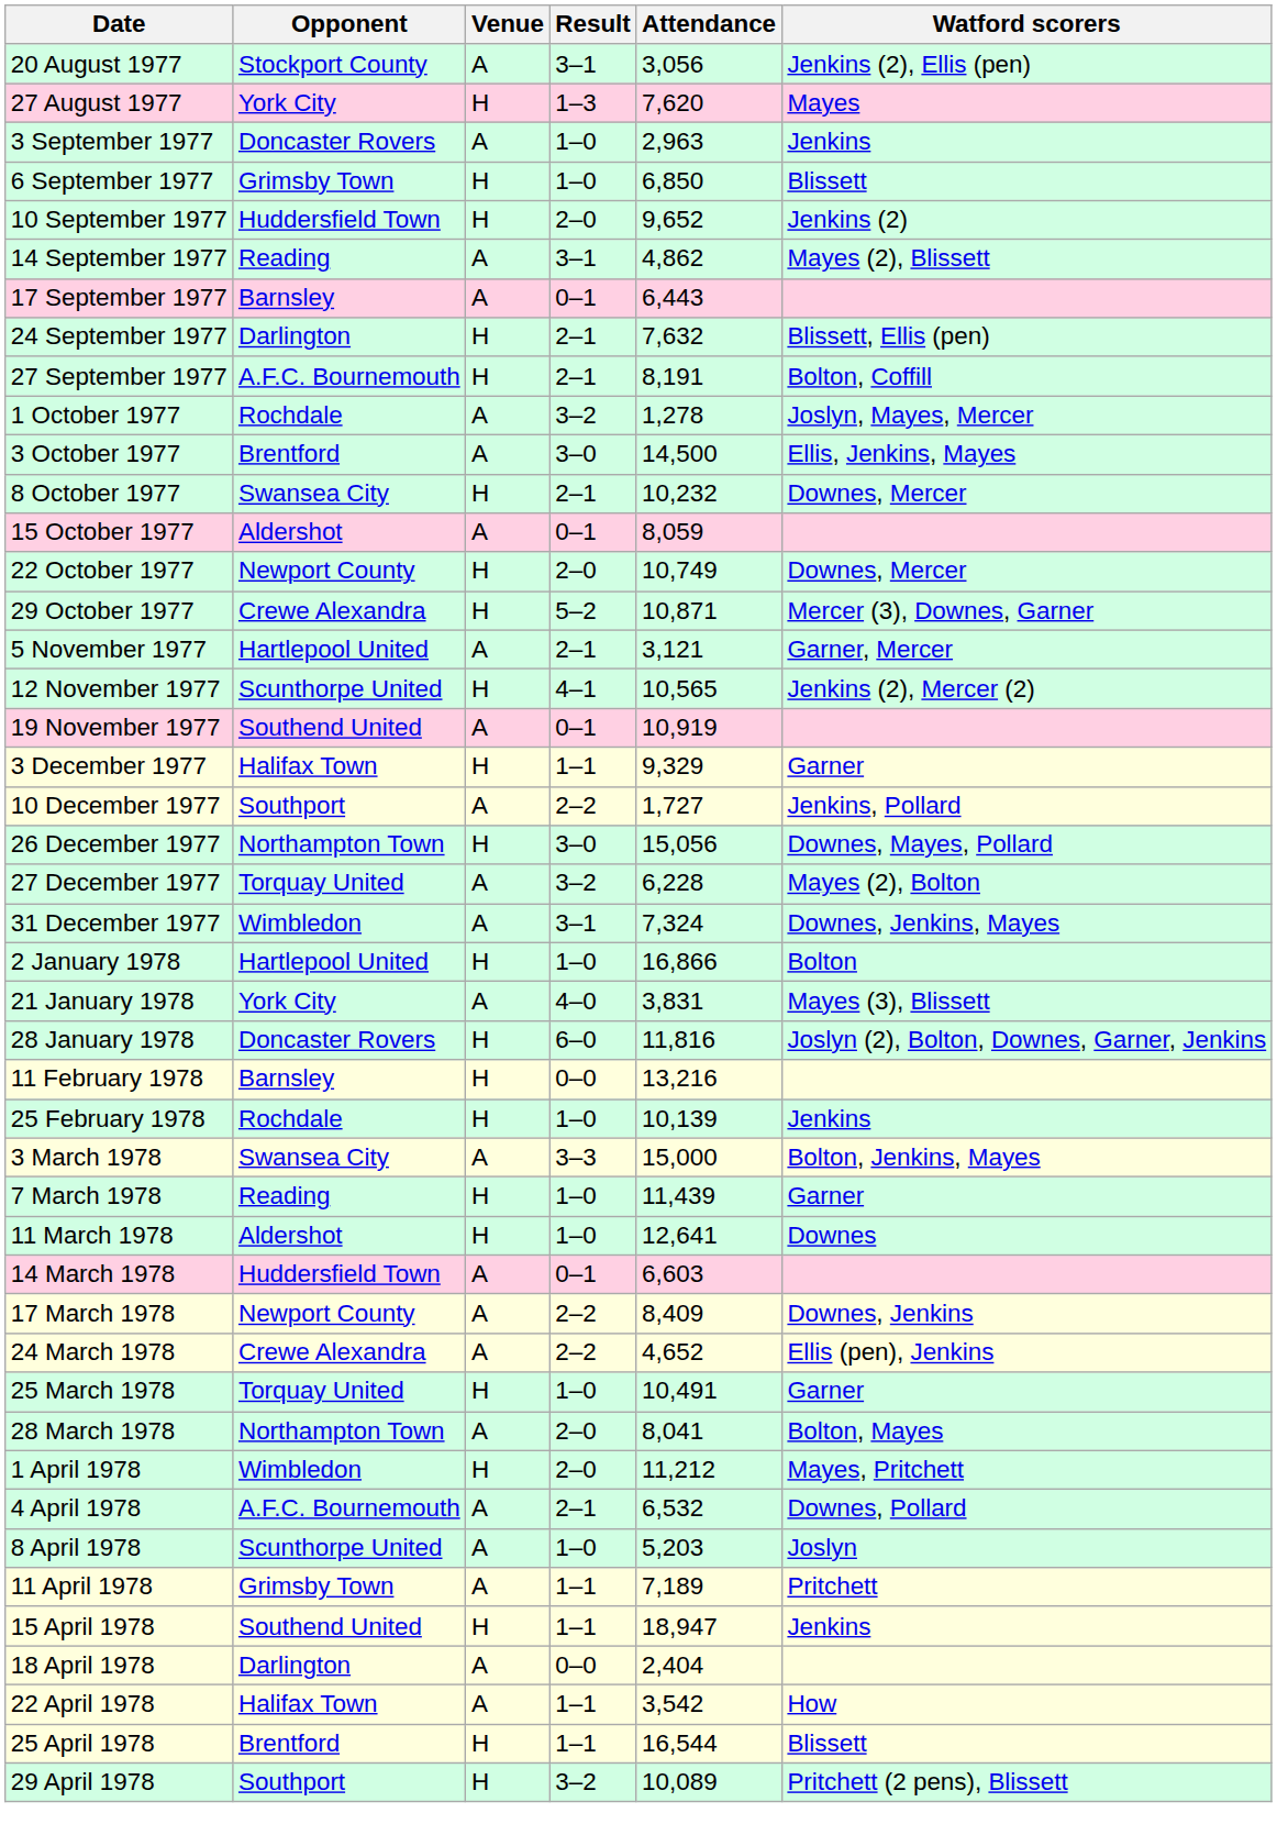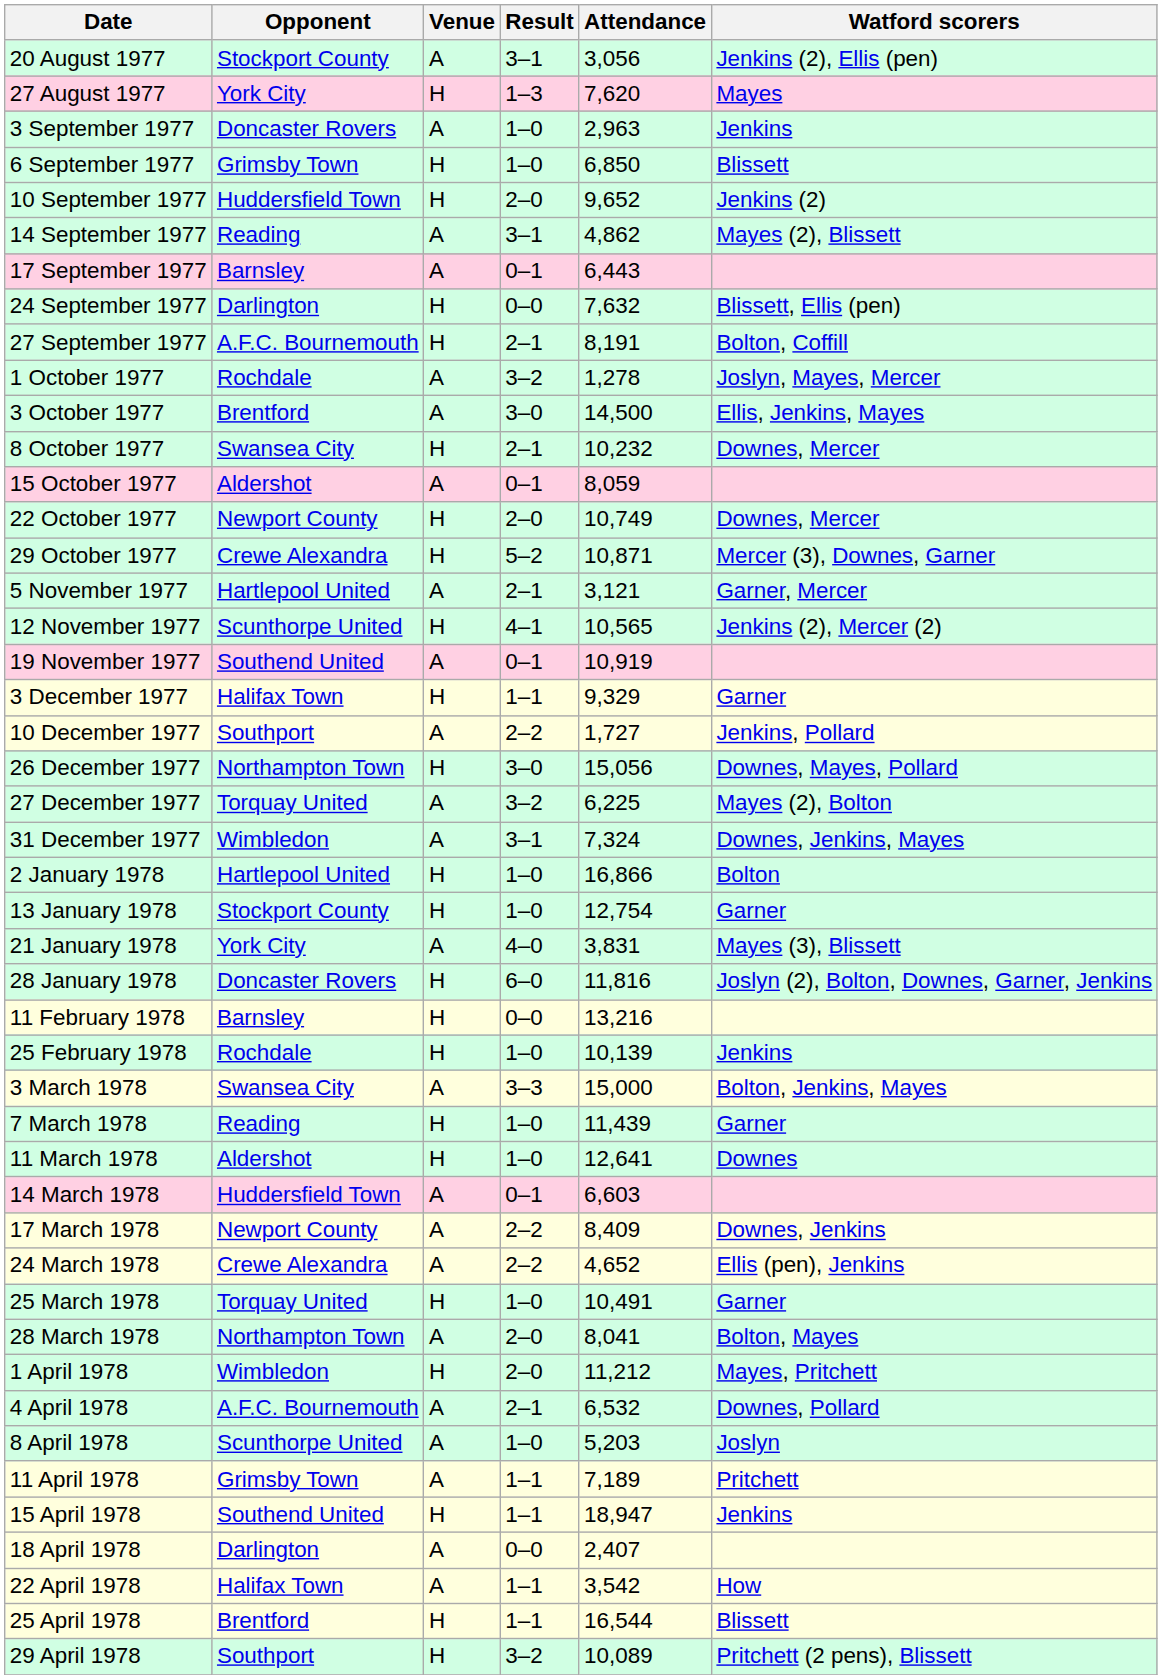24 September 1977 | Result: 2–1 -> 0–0
27 December 1977 | Attendance: 6,228 -> 6,225
+ row: 13 January 1978 | Stockport County | H | 1–0 | 12,754 | Garner
18 April 1978 | Attendance: 2,404 -> 2,407
